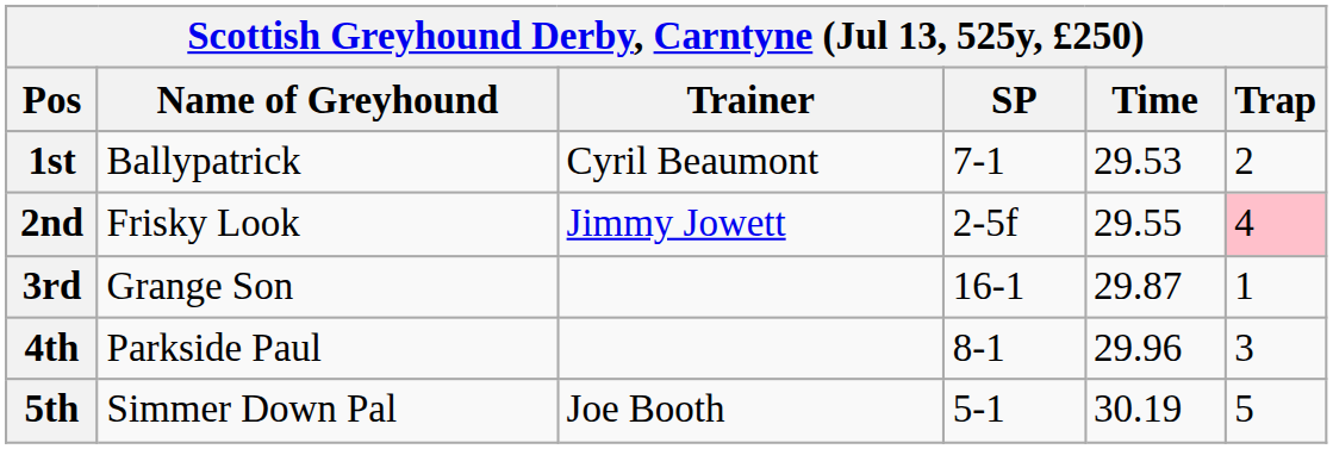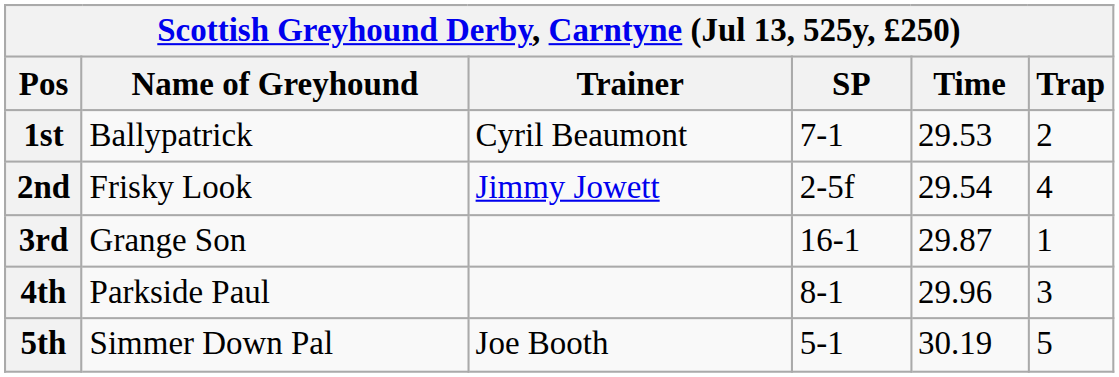2nd | Time: 29.55 -> 29.54
2nd | Trap: pink background -> no background
